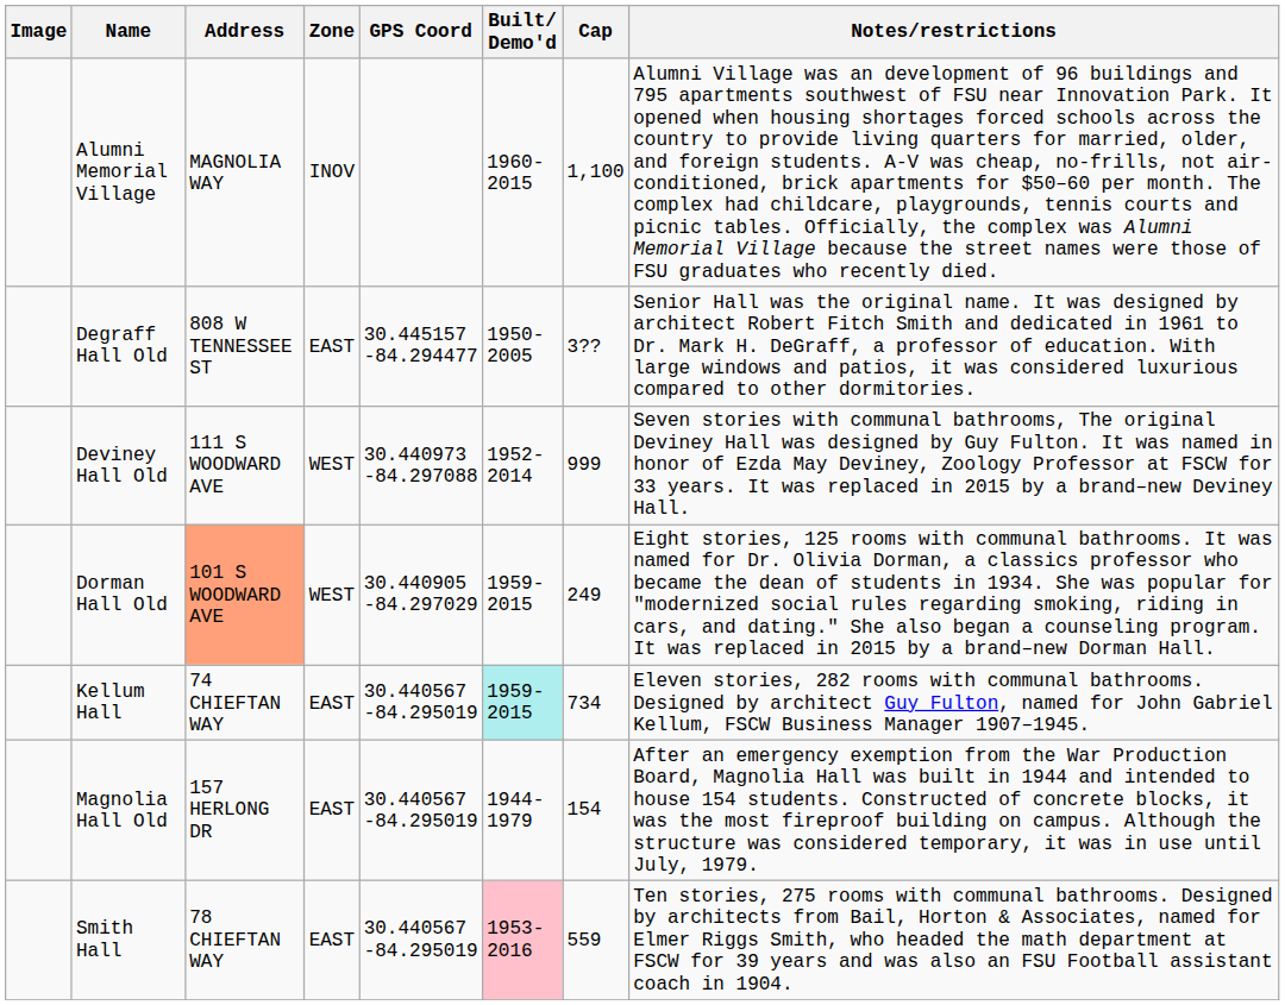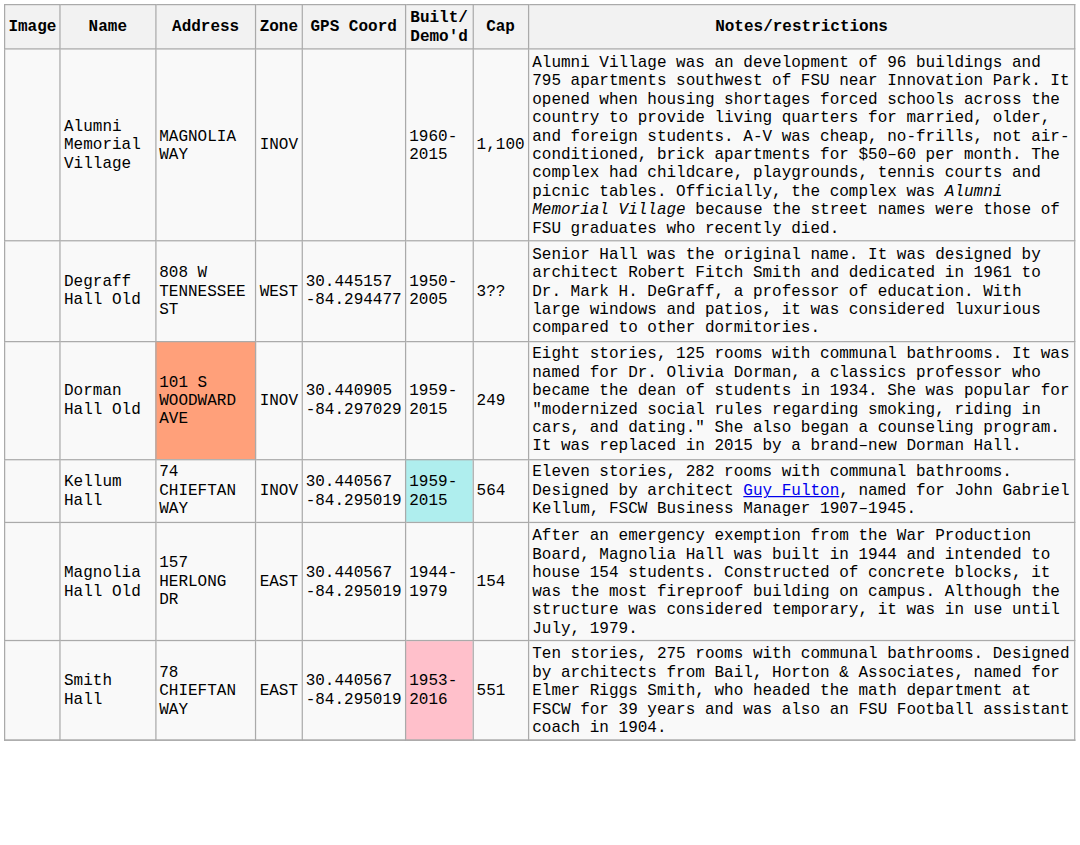Degraff Hall Old | Zone: EAST -> WEST
- row: Deviney Hall Old | 111 S WOODWARD AVE | WEST | 30.440973 -84.297088 | 1952-2014 | 999 | Seven stories with communal bathrooms, The original Deviney Hall was designed by Guy Fulton. It was named in honor of Ezda May Deviney, Zoology Professor at FSCW for 33 years. It was replaced in 2015 by a brand–new Deviney Hall.
Dorman Hall Old | Zone: WEST -> INOV
Kellum Hall | Zone: EAST -> INOV
Kellum Hall | Cap: 734 -> 564
Smith Hall | Cap: 559 -> 551
